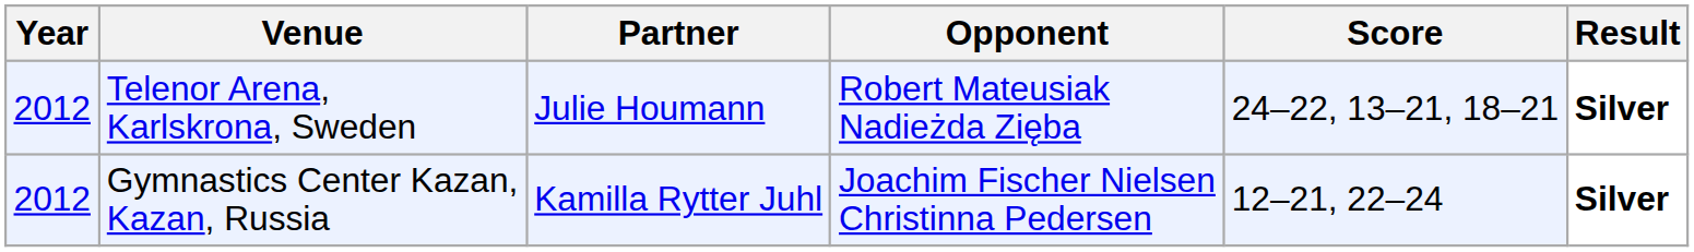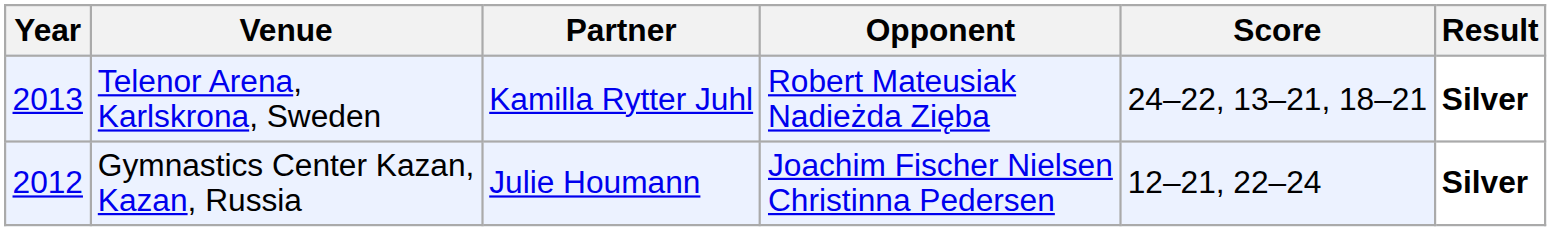Telenor Arena, Karlskrona, Sweden | Year: 2012 -> 2013
Telenor Arena, Karlskrona, Sweden | Partner: Julie Houmann -> Kamilla Rytter Juhl
Gymnastics Center Kazan, Kazan, Russia | Partner: Kamilla Rytter Juhl -> Julie Houmann
